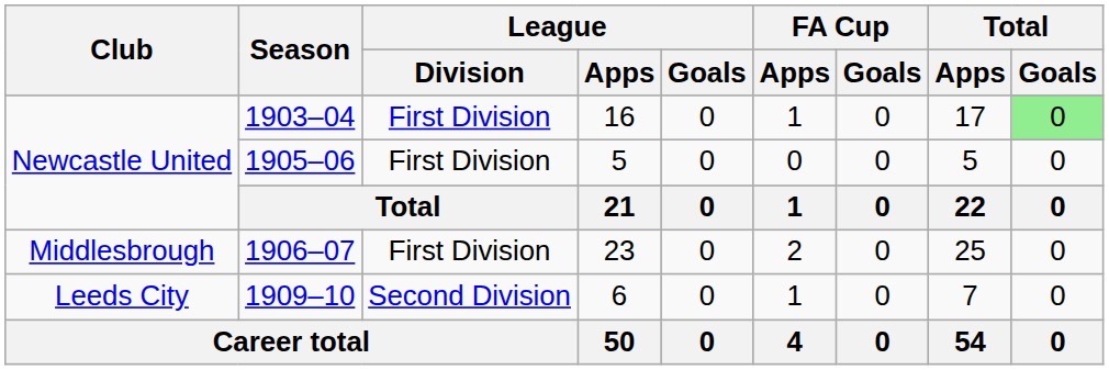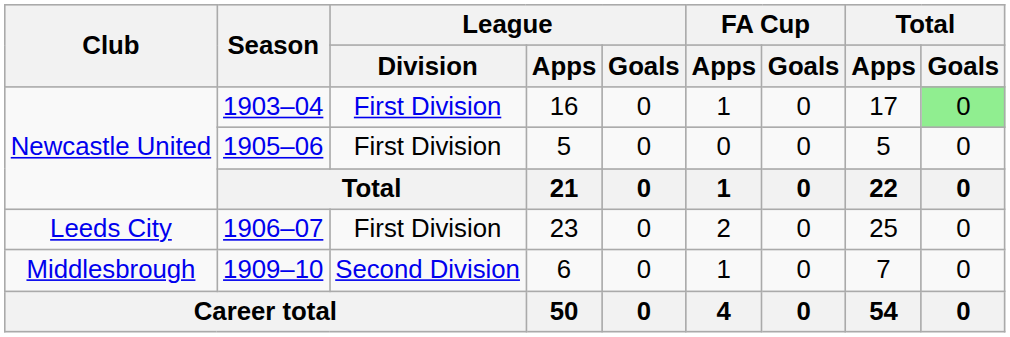1906–07 | Club: Middlesbrough -> Leeds City
1909–10 | Club: Leeds City -> Middlesbrough
